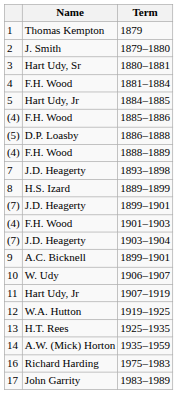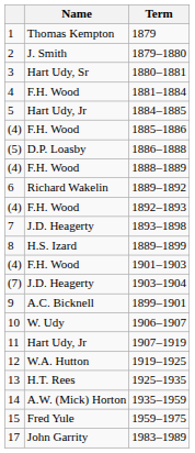+ row: 6 | Richard Wakelin | 1889–1892
+ row: (4) | F.H. Wood | 1892–1893
- row: (7) | J.D. Heagerty | 1899–1901
+ row: 15 | Fred Yule | 1959–1975
- row: 16 | Richard Harding | 1975–1983
